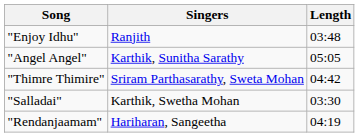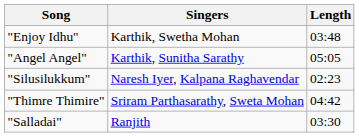"Enjoy Idhu" | Singers: Ranjith -> Karthik, Swetha Mohan
+ row: "Silusilukkum" | Naresh Iyer, Kalpana Raghavendar | 02:23
"Salladai" | Singers: Karthik, Swetha Mohan -> Ranjith
- row: "Rendanjaamam" | Hariharan, Sangeetha | 04:19
